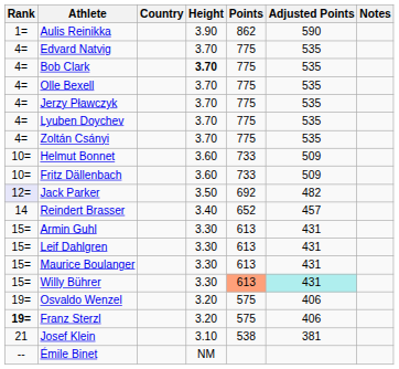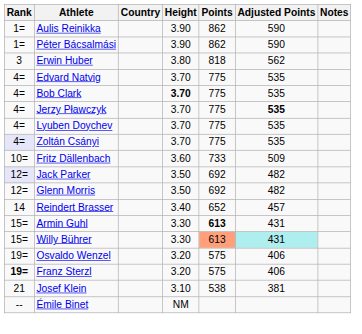+ row: 1= | Péter Bácsalmási | 3.90 | 862 | 590
+ row: 3 | Erwin Huber | 3.80 | 818 | 562
- row: 4= | Olle Bexell | 3.70 | 775 | 535
Jerzy Pławczyk | Adjusted Points: normal -> bold
Zoltán Csányi | Rank: no background -> lavender background
- row: 10= | Helmut Bonnet | 3.60 | 733 | 509
+ row: 12= | Glenn Morris | 3.50 | 692 | 482
Armin Guhl | Points: normal -> bold
- row: 15= | Leif Dahlgren | 3.30 | 613 | 431
- row: 15= | Maurice Boulanger | 3.30 | 613 | 431
